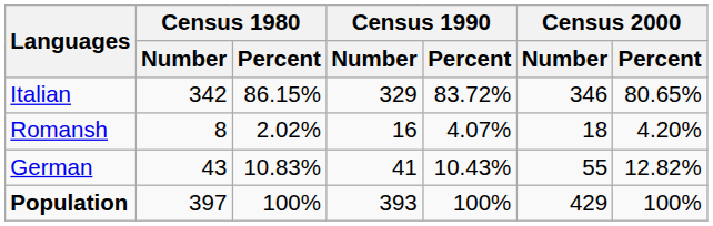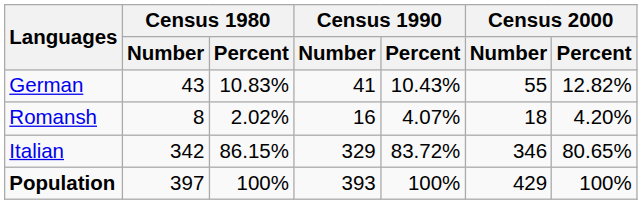rows swapped: German <-> Italian
